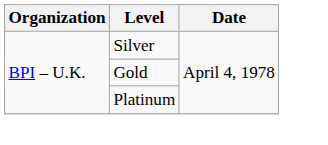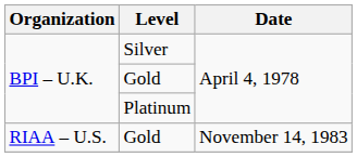+ row: RIAA – U.S. | Gold | November 14, 1983
